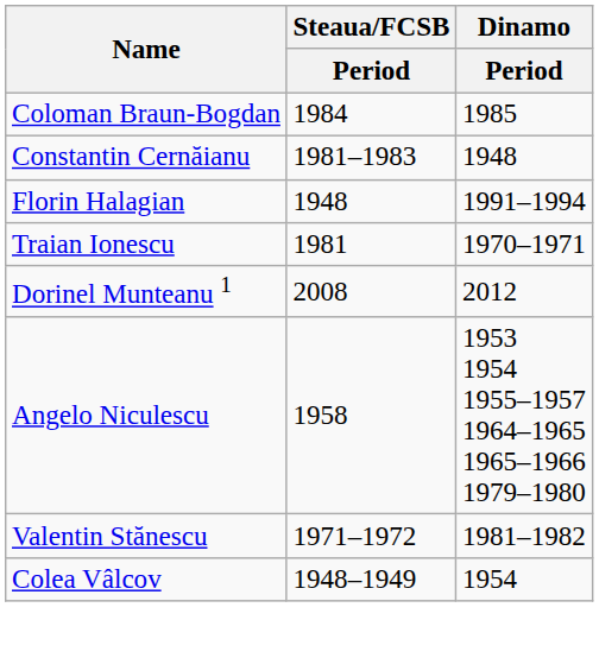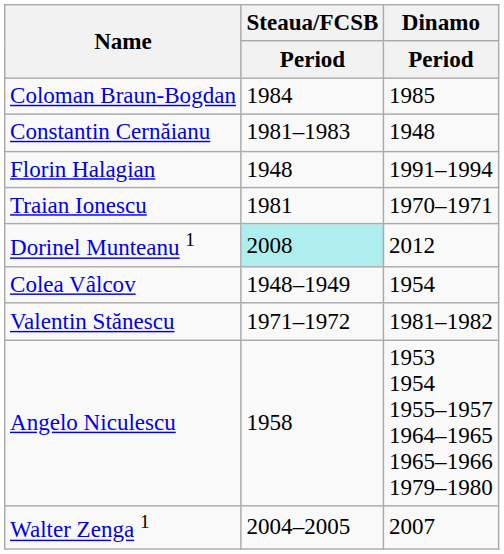Dorinel Munteanu 1 | Steaua/FCSB / Period: no background -> paleturquoise background
rows swapped: Angelo Niculescu <-> Colea Vâlcov
+ row: Walter Zenga 1 | 2004–2005 | 2007
